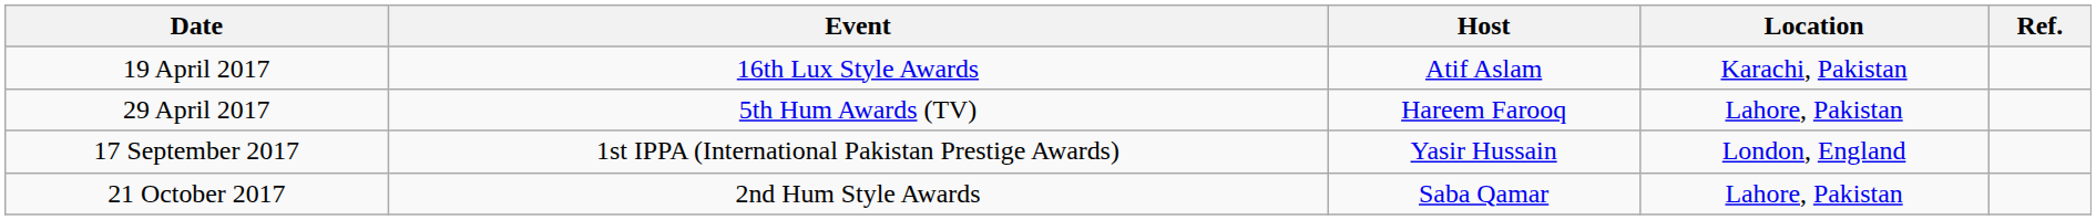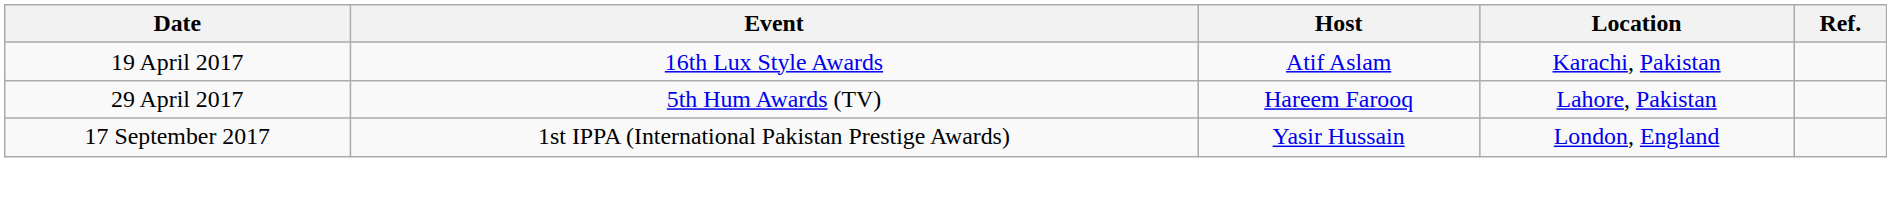- row: 21 October 2017 | 2nd Hum Style Awards | Saba Qamar | Lahore, Pakistan
